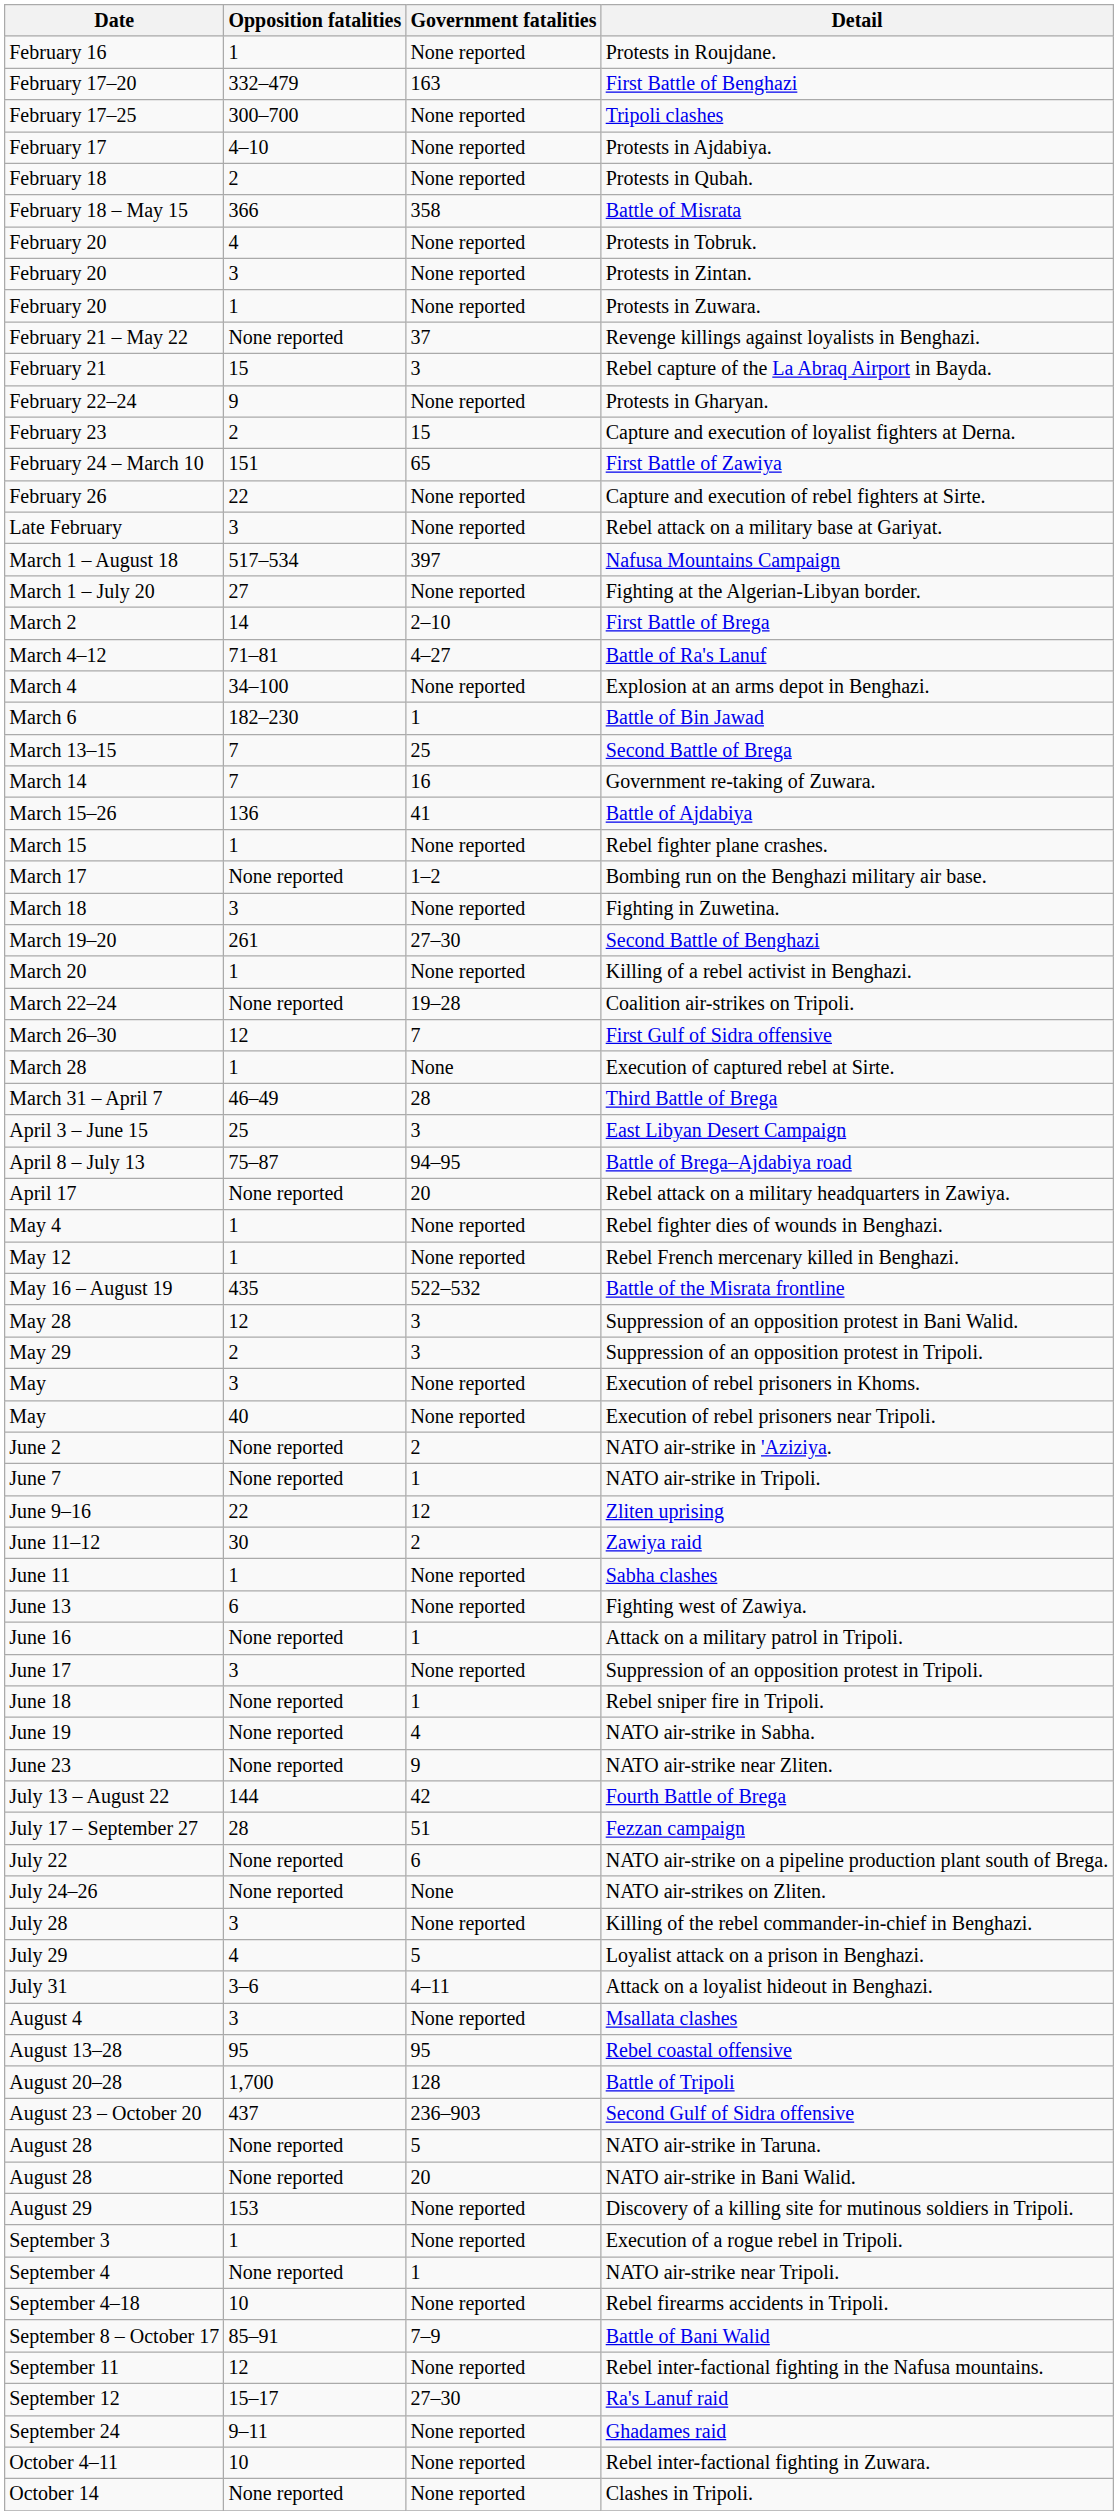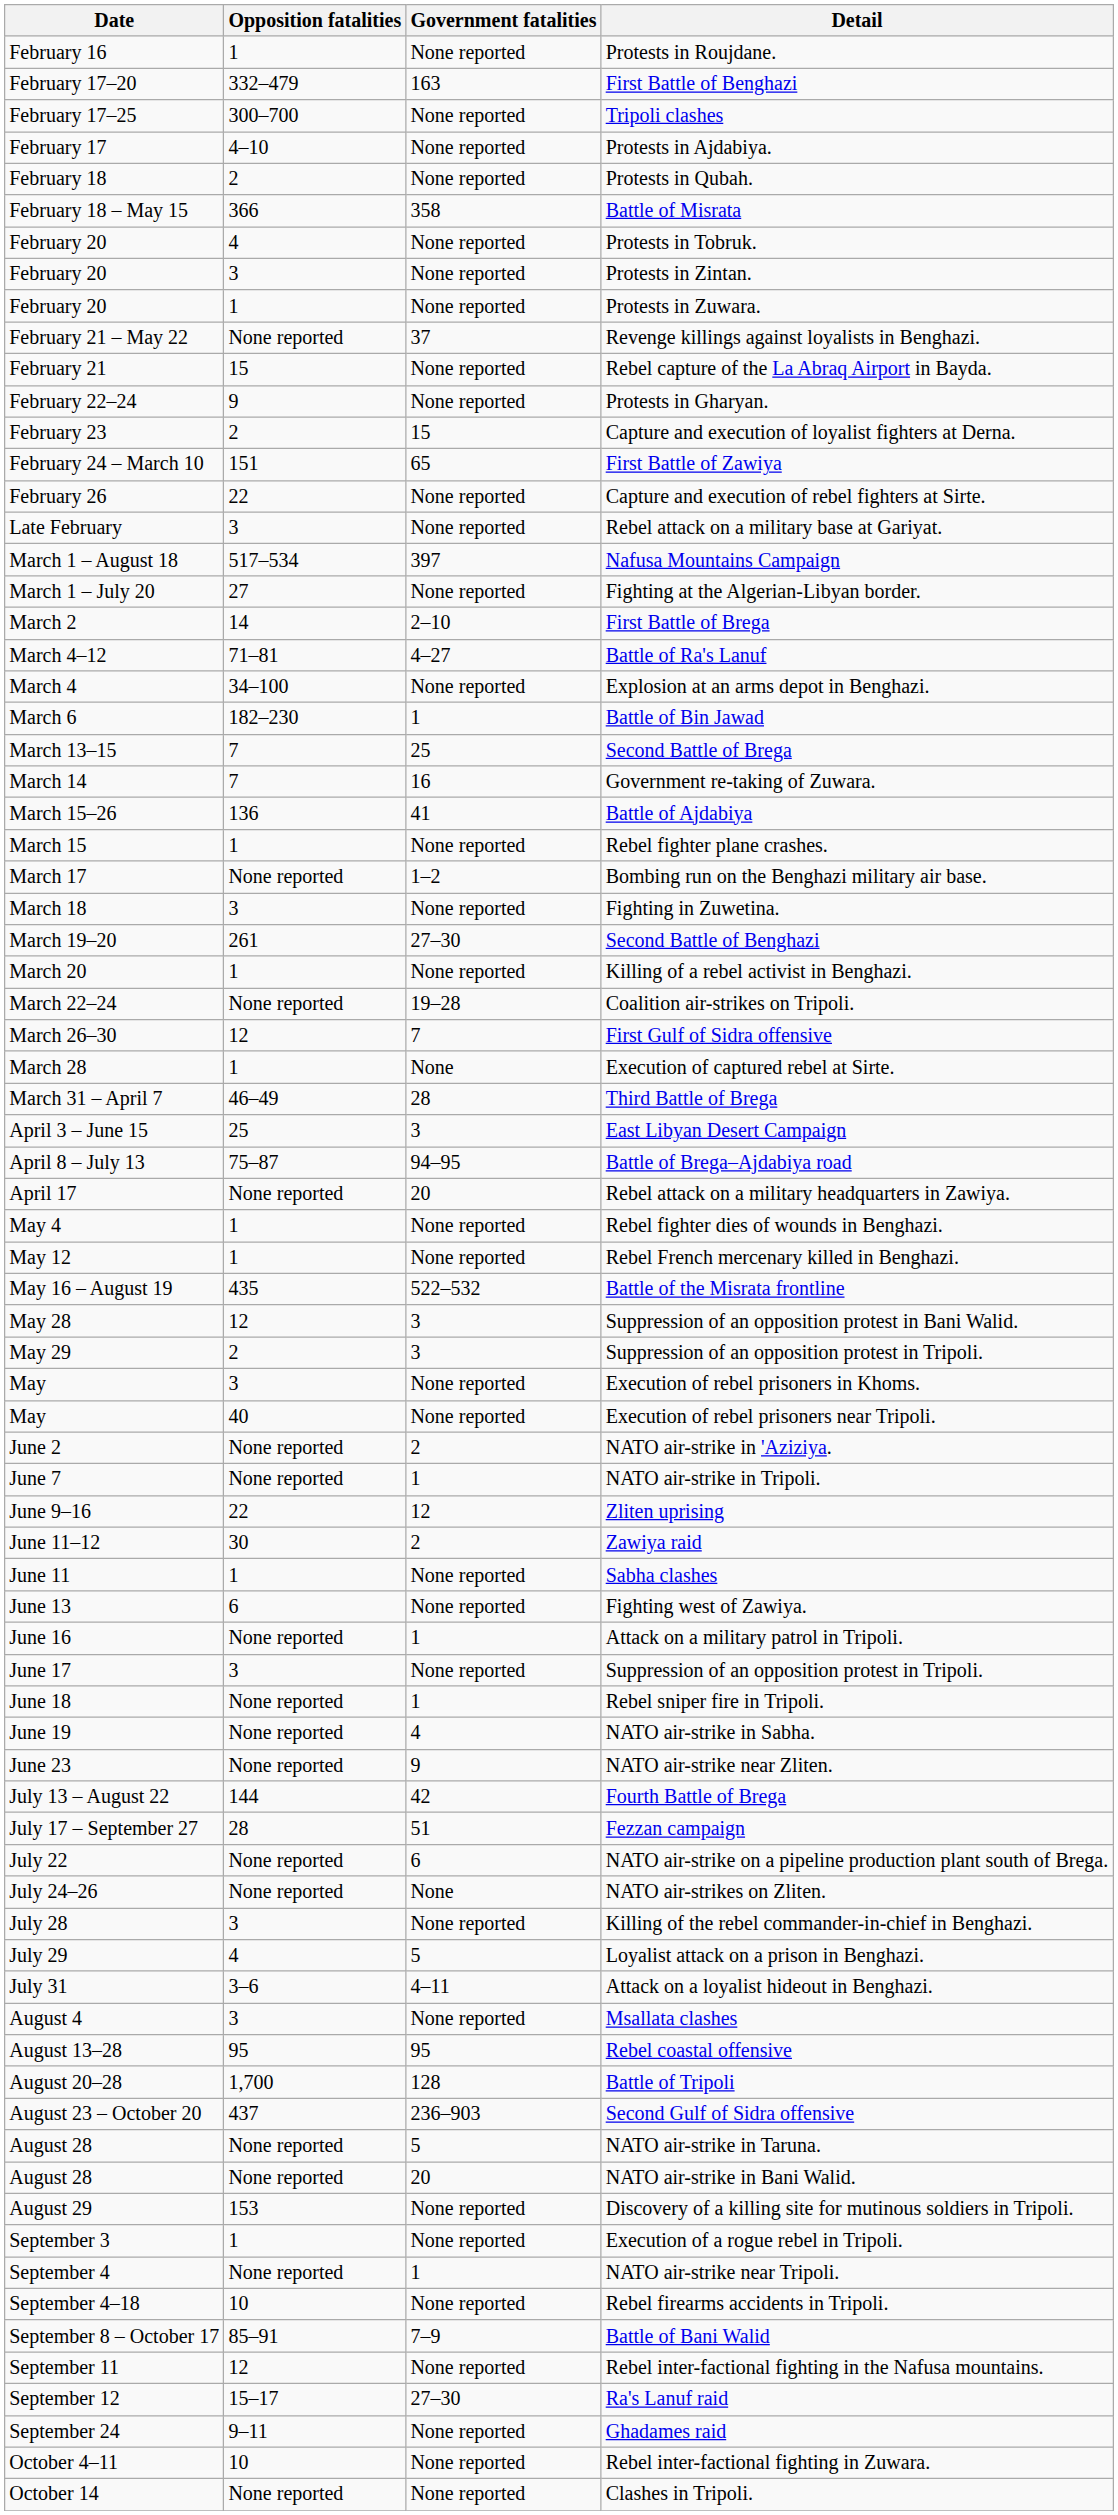Rebel capture of the La Abraq Airport in Bayda. | Government fatalities: 3 -> None reported
